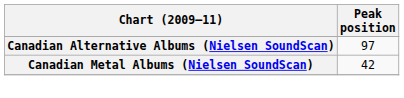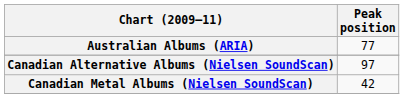+ row: Australian Albums (ARIA) | 77
